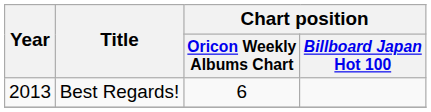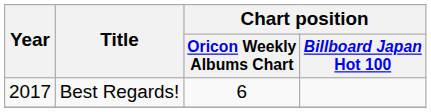Best Regards! | Year: 2013 -> 2017
